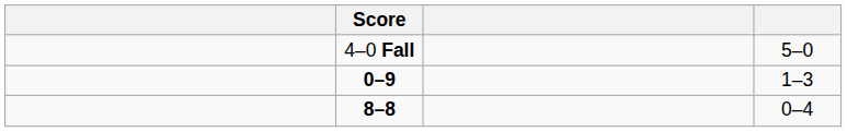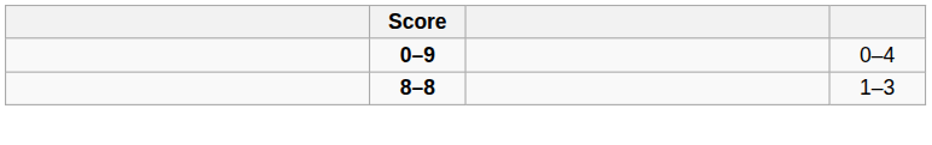- row: 4–0 Fall | 5–0
0–9 | column 4: 1–3 -> 0–4
8–8 | column 4: 0–4 -> 1–3
